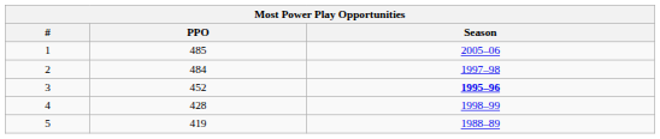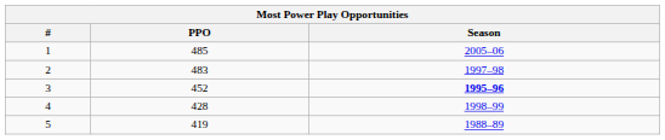2 | PPO: 484 -> 483
